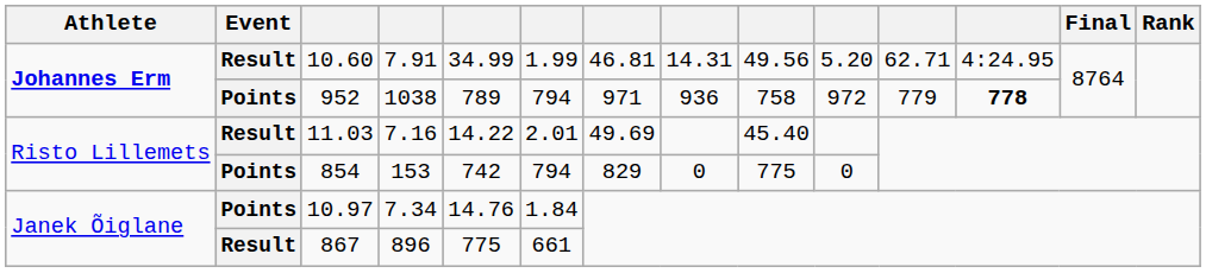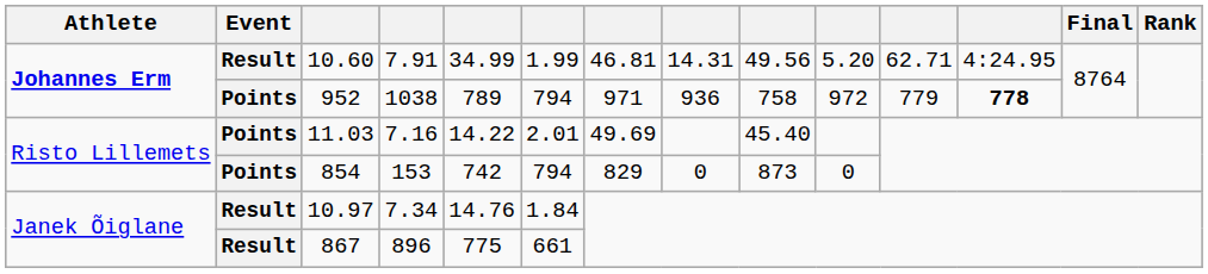11.03 | Event: Result -> Points
854 | column 9: 775 -> 873
10.97 | Event: Points -> Result
